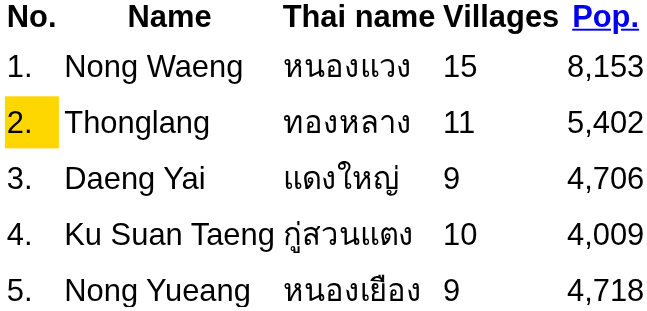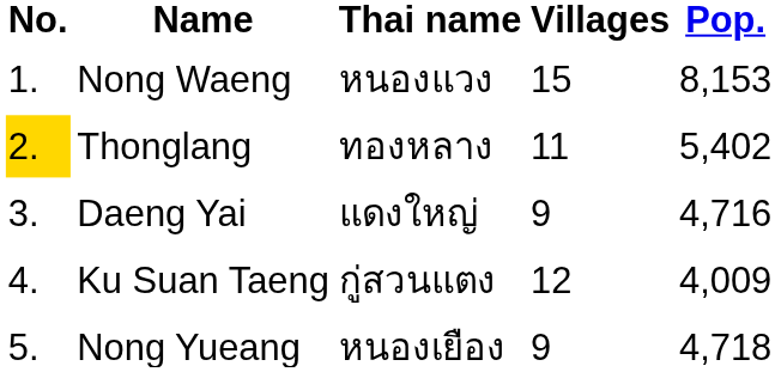Daeng Yai | Pop.: 4,706 -> 4,716
Ku Suan Taeng | Villages: 10 -> 12
